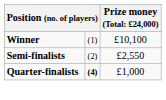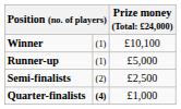+ row: Runner-up | (1) | £5,000
Semi-finalists | column 3: £2,550 -> £2,500
